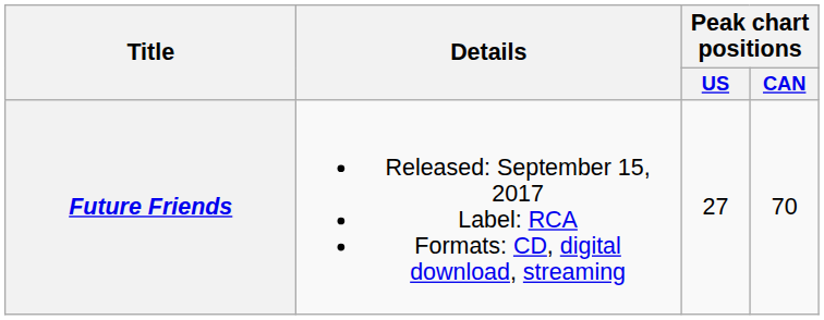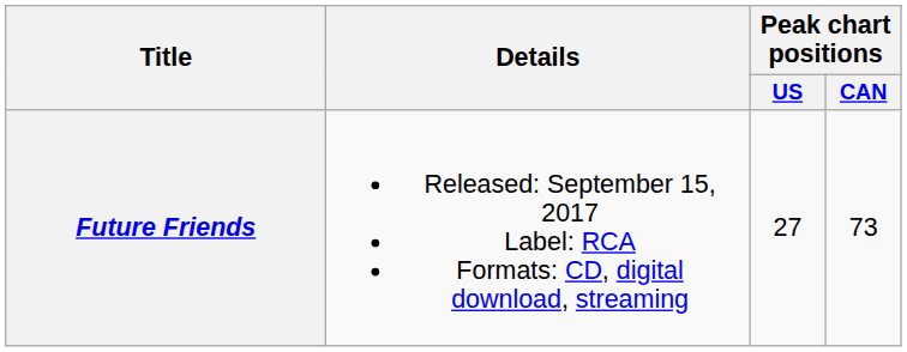Future Friends | Peak chart positions / CAN: 70 -> 73
